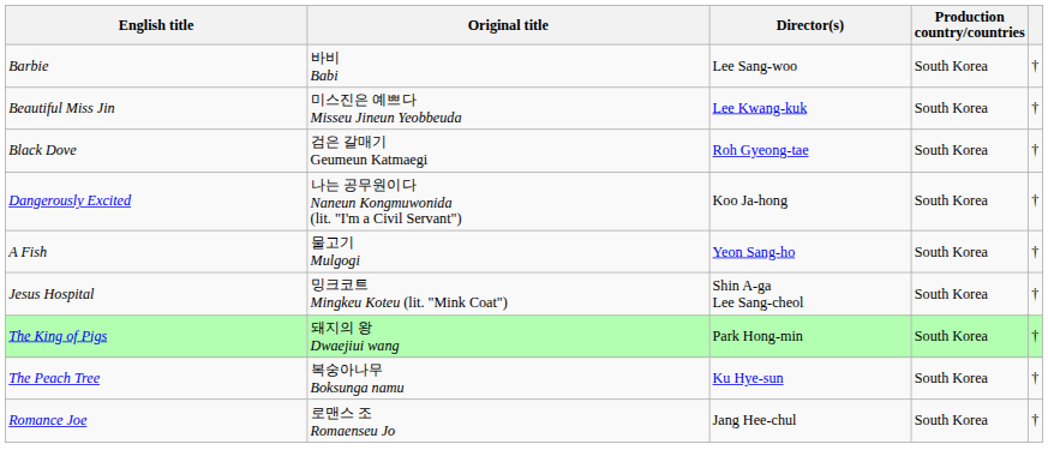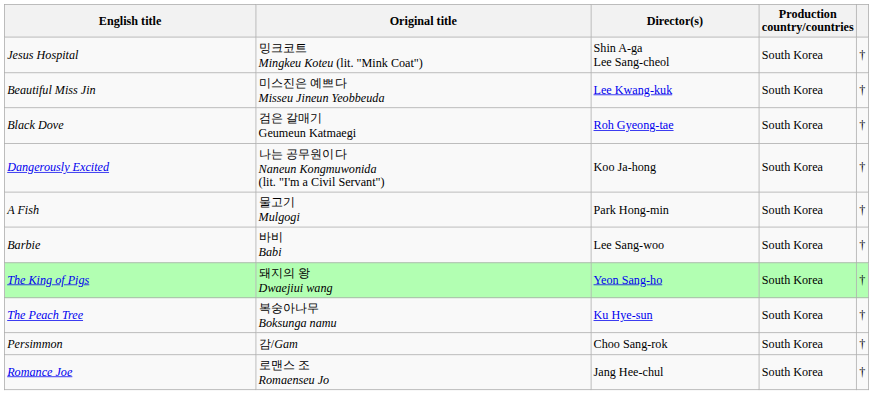rows swapped: Barbie <-> Jesus Hospital
A Fish | Director(s): Yeon Sang-ho -> Park Hong-min
The King of Pigs | Director(s): Park Hong-min -> Yeon Sang-ho
+ row: Persimmon | 감/Gam | Choo Sang-rok | South Korea | †
